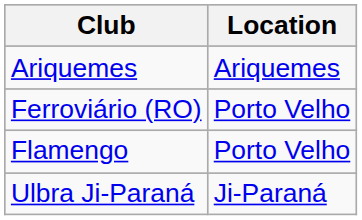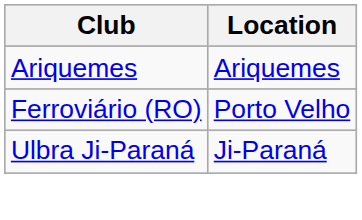- row: Flamengo | Porto Velho
